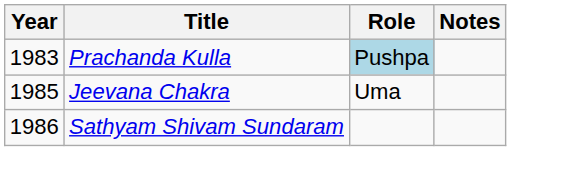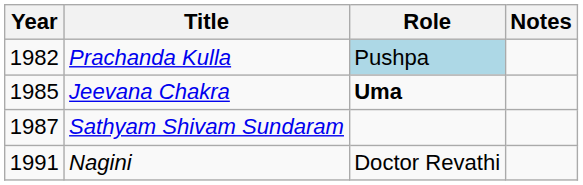Prachanda Kulla | Year: 1983 -> 1982
Jeevana Chakra | Role: normal -> bold
Sathyam Shivam Sundaram | Year: 1986 -> 1987
+ row: 1991 | Nagini | Doctor Revathi
